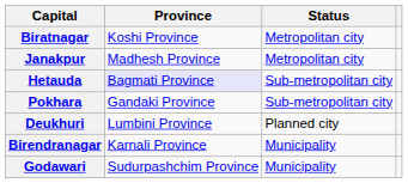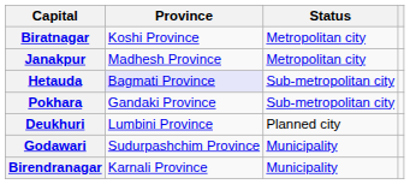rows swapped: Birendranagar <-> Godawari
